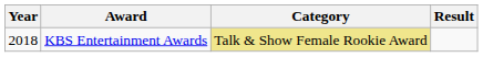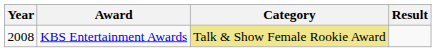KBS Entertainment Awards | Year: 2018 -> 2008
